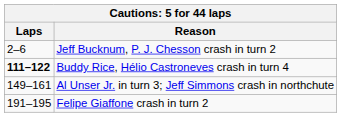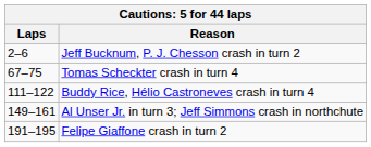+ row: 67–75 | Tomas Scheckter crash in turn 4
Buddy Rice, Hélio Castroneves crash in turn 4 | Laps: bold -> normal
